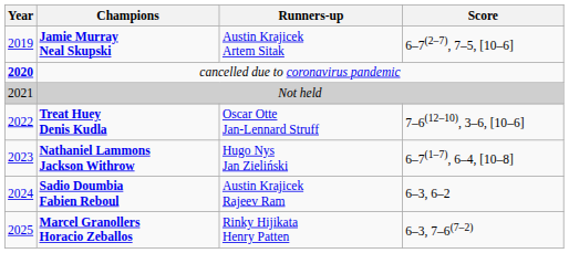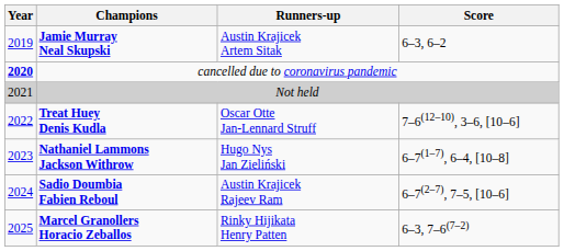Jamie Murray Neal Skupski | Score: 6–7(2–7), 7–5, [10–6] -> 6–3, 6–2
Sadio Doumbia Fabien Reboul | Score: 6–3, 6–2 -> 6–7(2–7), 7–5, [10–6]
